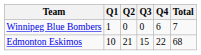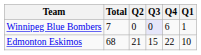columns swapped: Q1 <-> Total
Winnipeg Blue Bombers | Q3: no background -> lavender background
